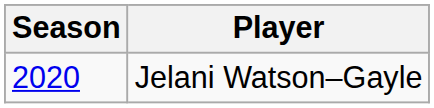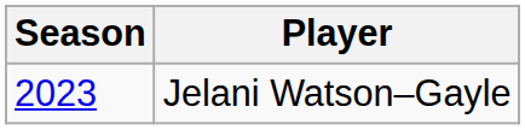Jelani Watson–Gayle | Season: 2020 -> 2023
